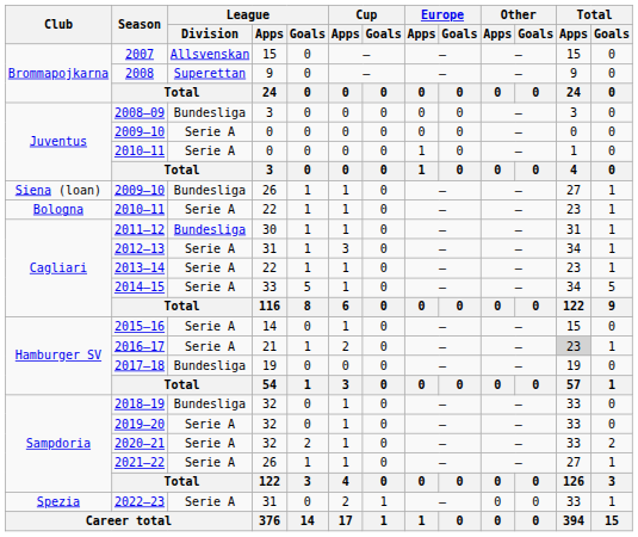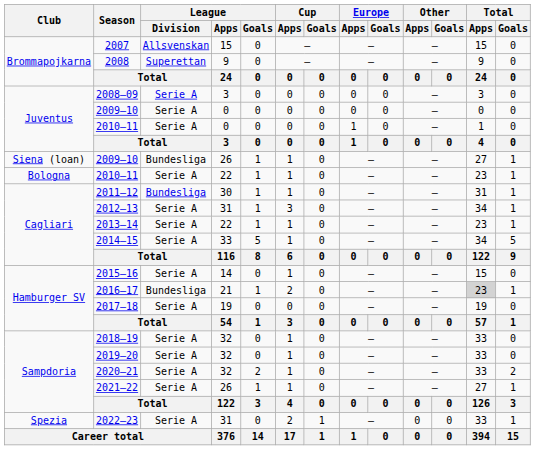2008–09 | League / Division: Bundesliga -> Serie A
2016–17 | League / Division: Serie A -> Bundesliga
2017–18 | League / Division: Bundesliga -> Serie A
2018–19 | League / Division: Bundesliga -> Serie A
